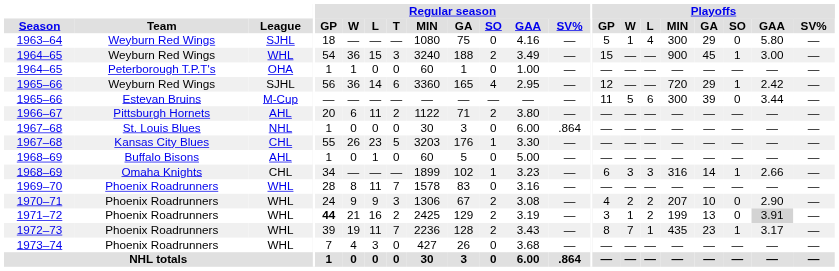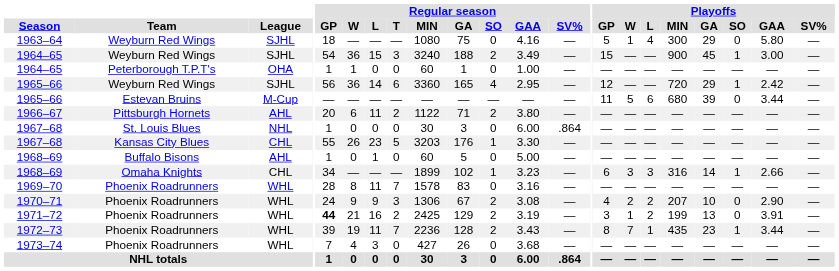1964–65 / Weyburn Red Wings | League: WHL -> SJHL
1965–66 / Estevan Bruins | Playoffs / MIN: 300 -> 680
1971–72 | Playoffs / GAA: lightgrey background -> no background
1972–73 | Playoffs / GAA: 3.17 -> 3.44
